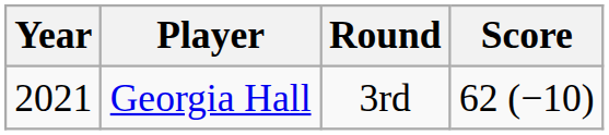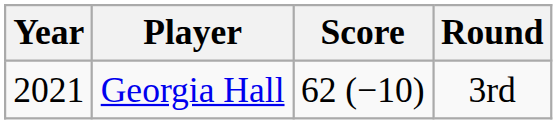columns swapped: Score <-> Round
